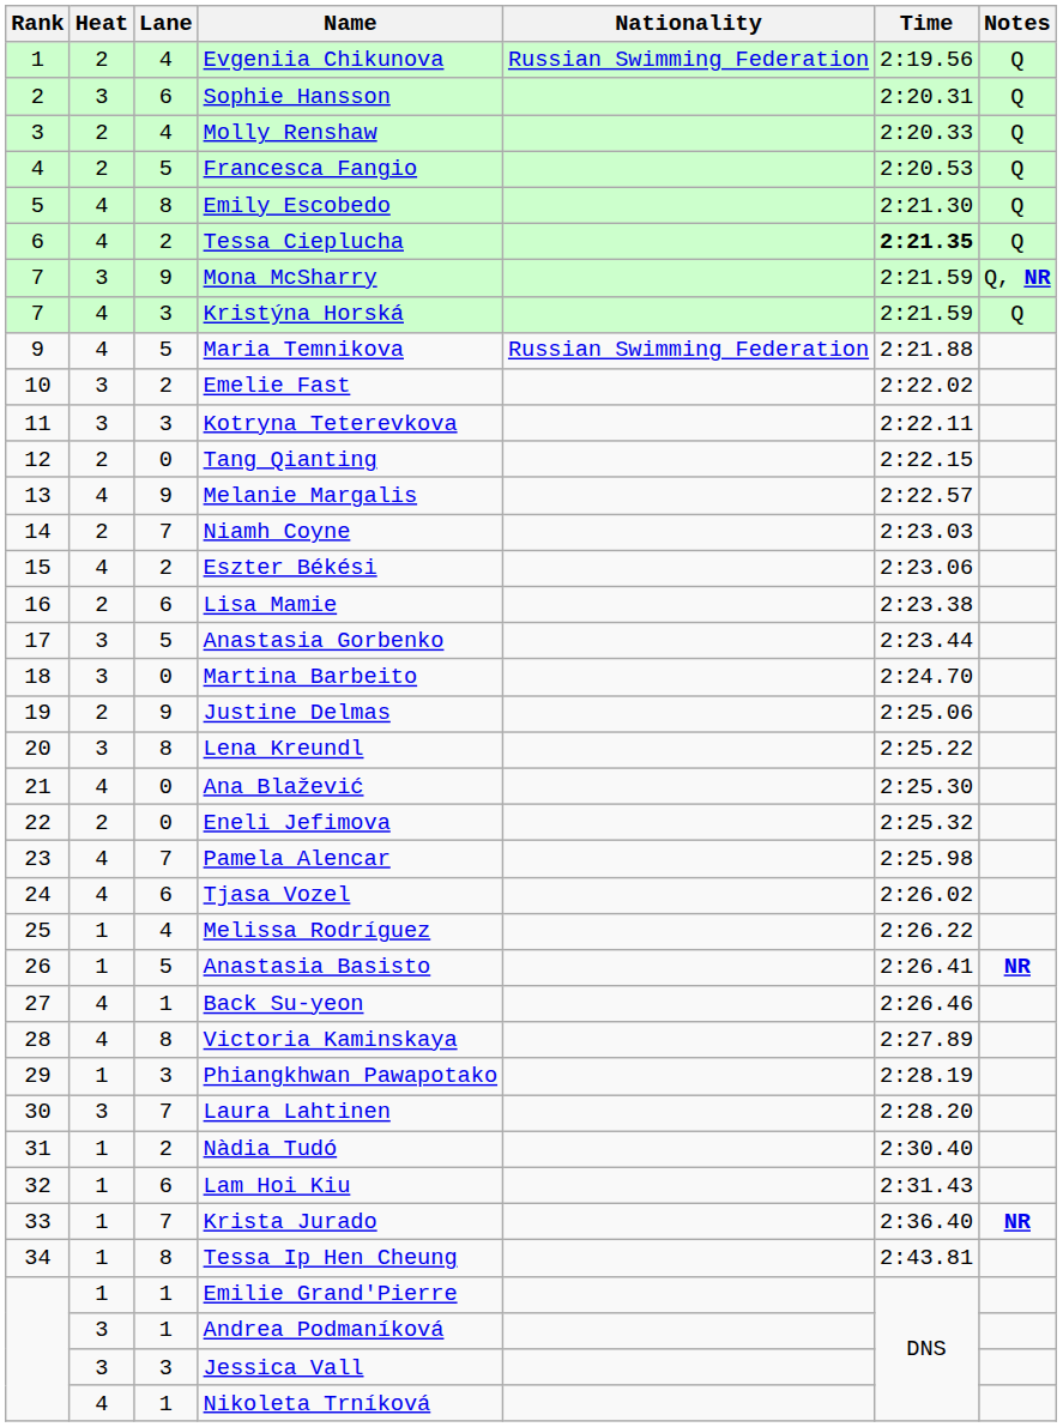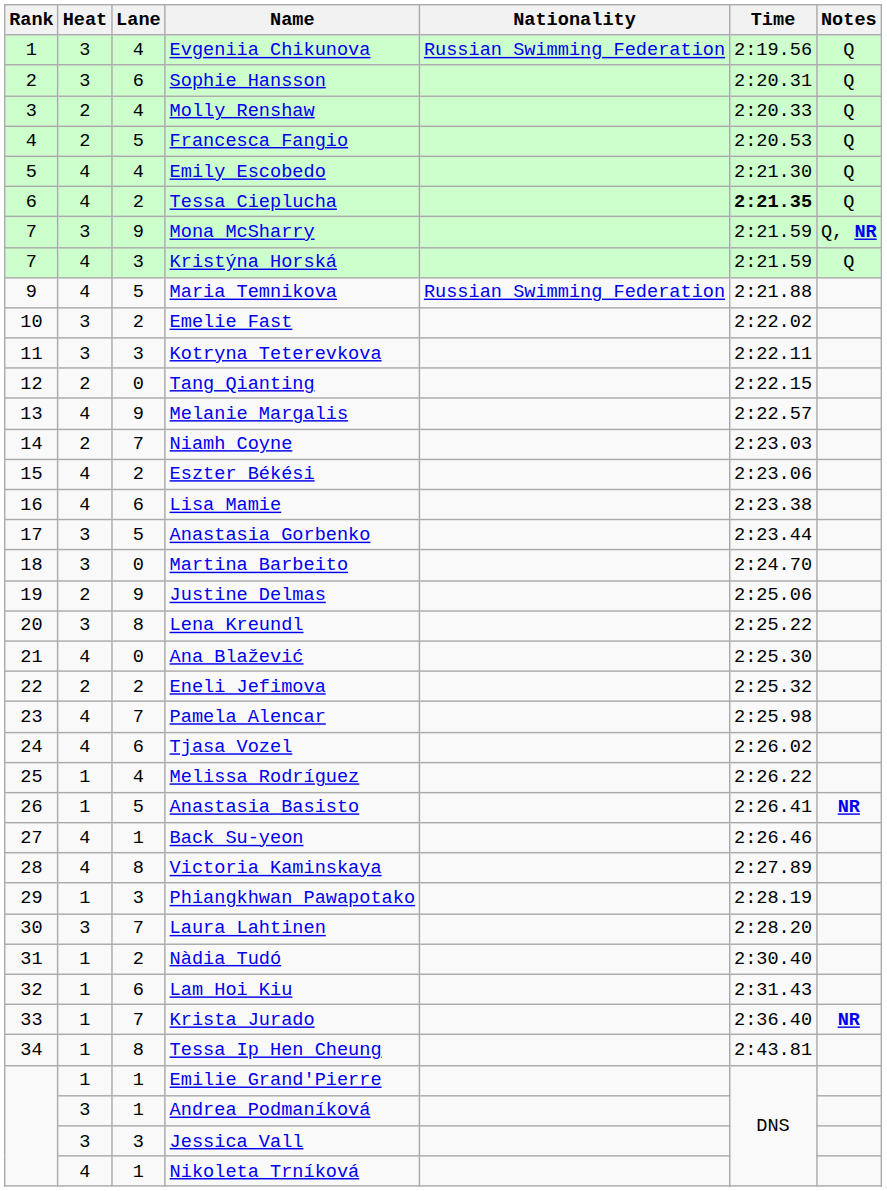Evgeniia Chikunova | Heat: 2 -> 3
Emily Escobedo | Lane: 8 -> 4
Lisa Mamie | Heat: 2 -> 4
Eneli Jefimova | Lane: 0 -> 2
